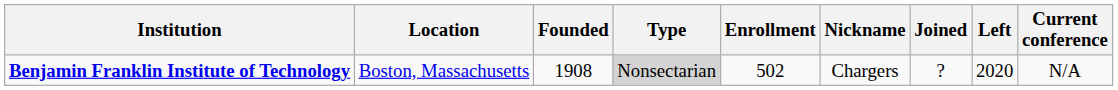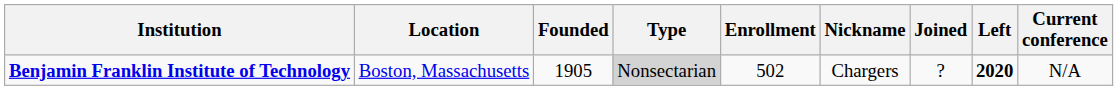Benjamin Franklin Institute of Technology | Founded: 1908 -> 1905
Benjamin Franklin Institute of Technology | Left: normal -> bold
